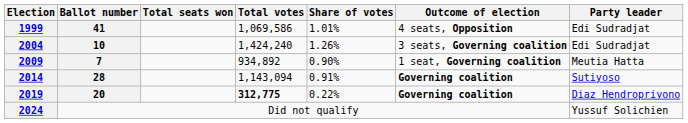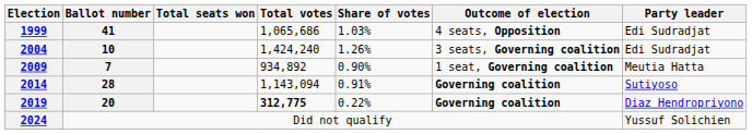1999 | Total votes: 1,069,586 -> 1,065,686
1999 | Share of votes: 1.01% -> 1.03%
